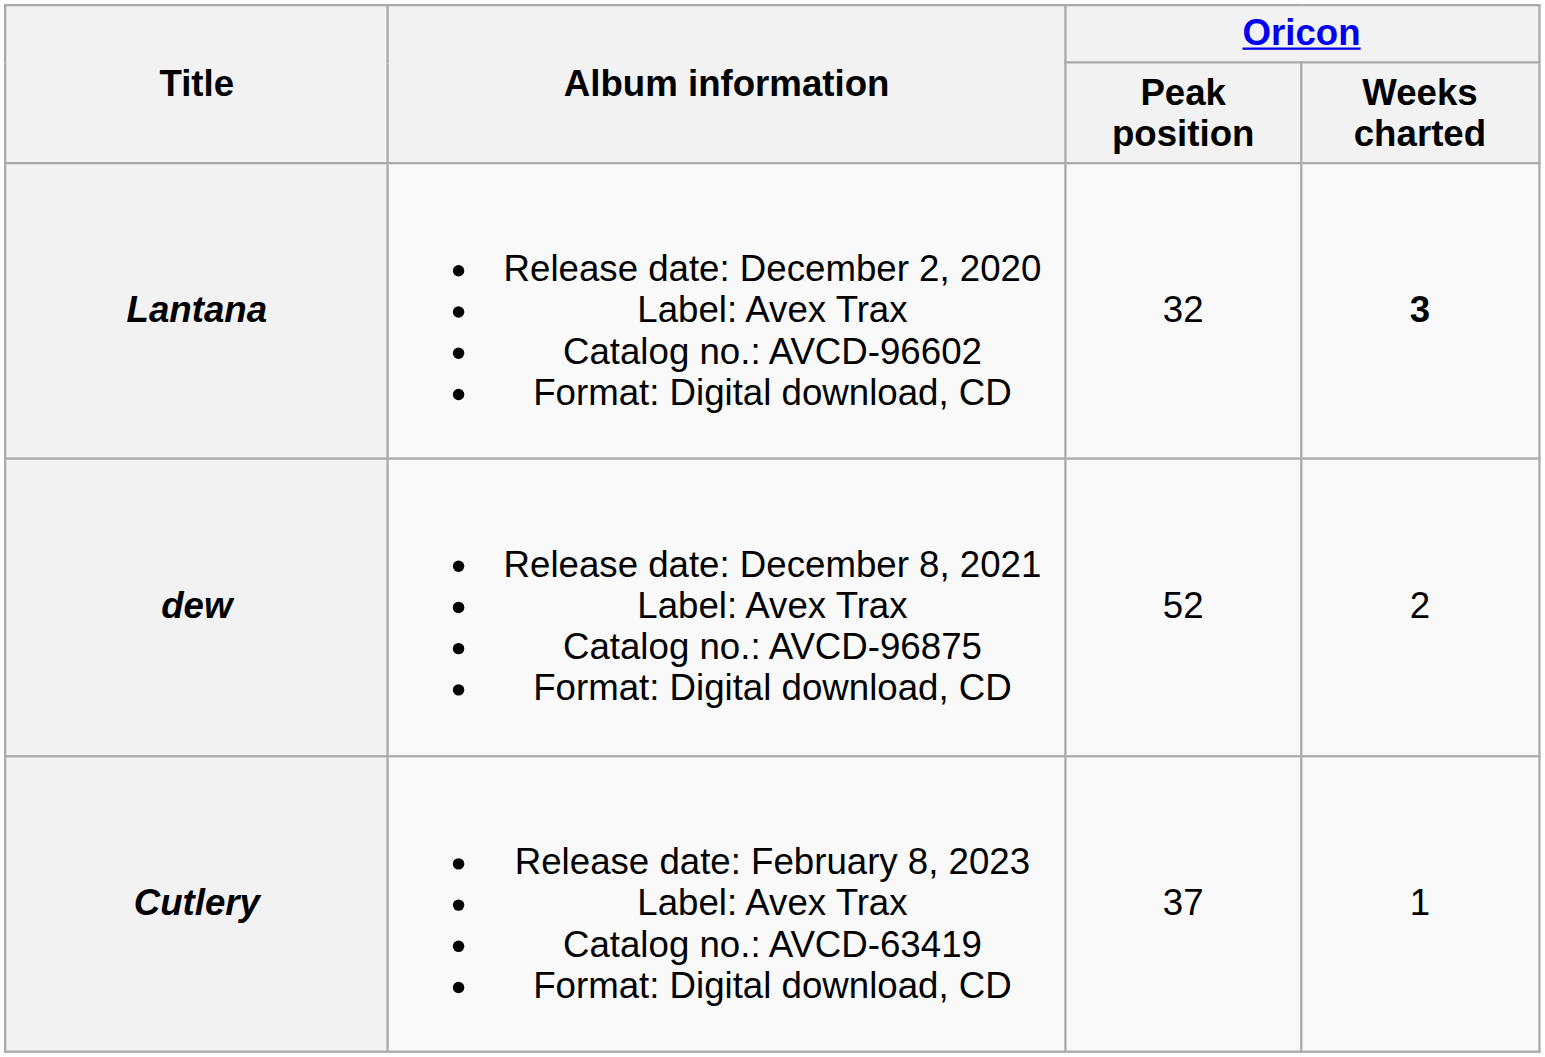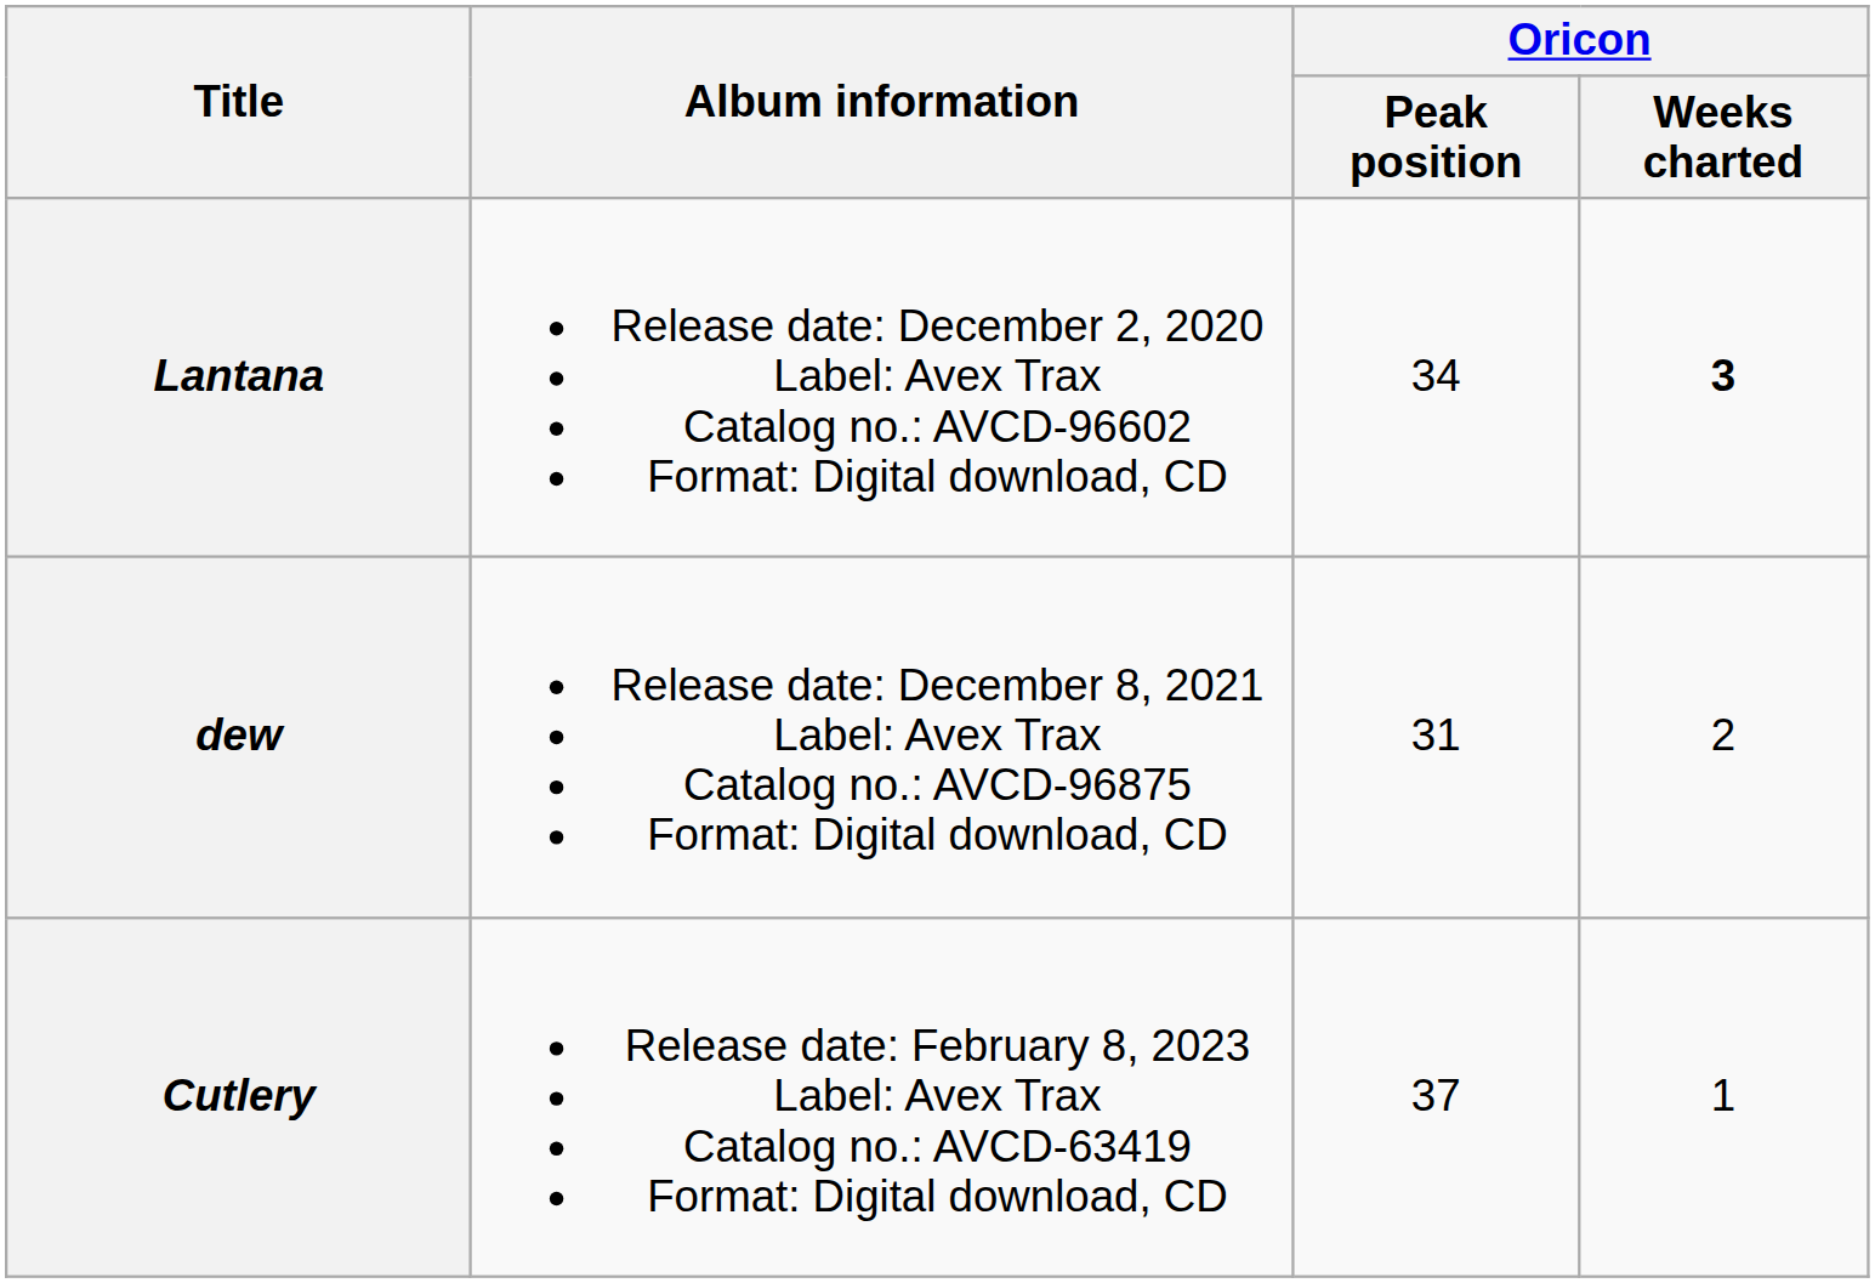Lantana | Oricon / Peak position: 32 -> 34
dew | Oricon / Peak position: 52 -> 31
